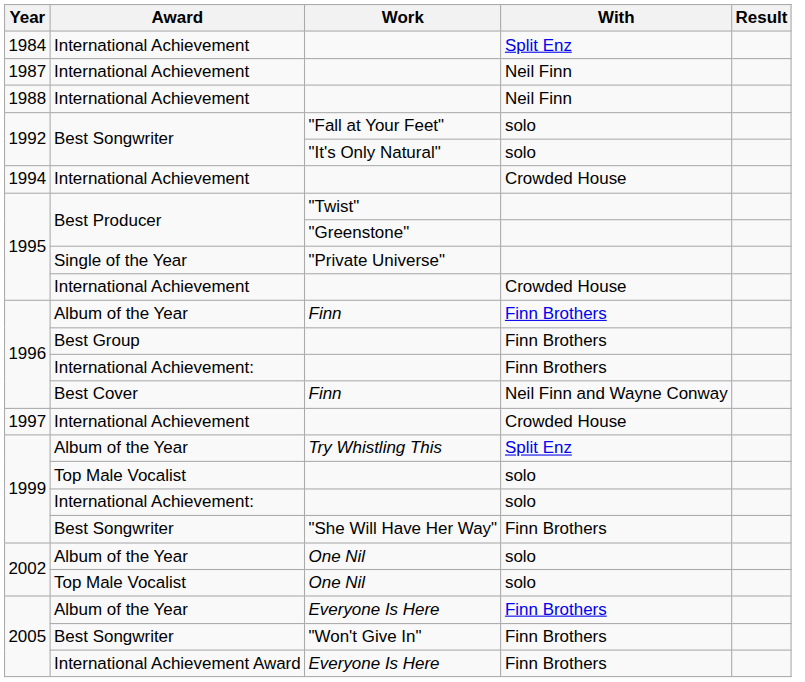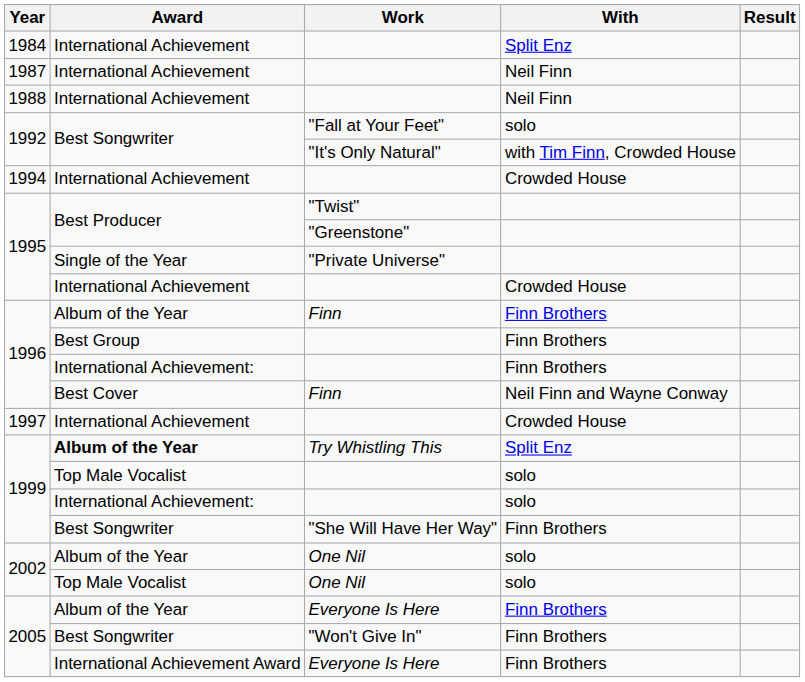"It's Only Natural" | With: solo -> with Tim Finn, Crowded House
Try Whistling This | Award: normal -> bold
